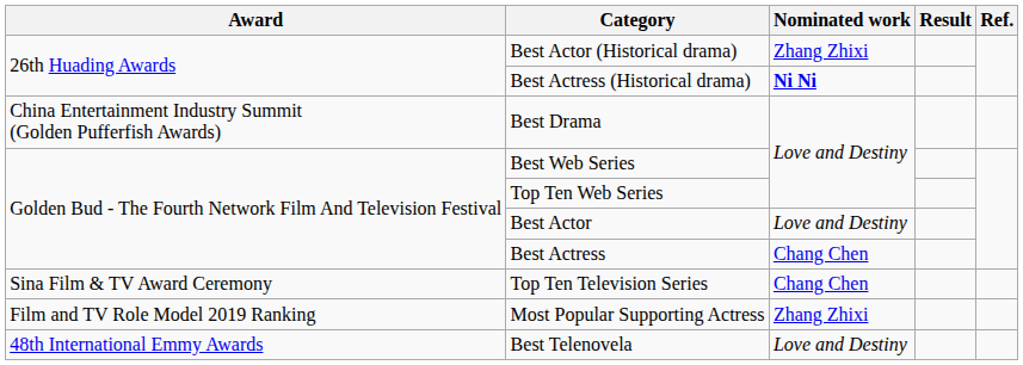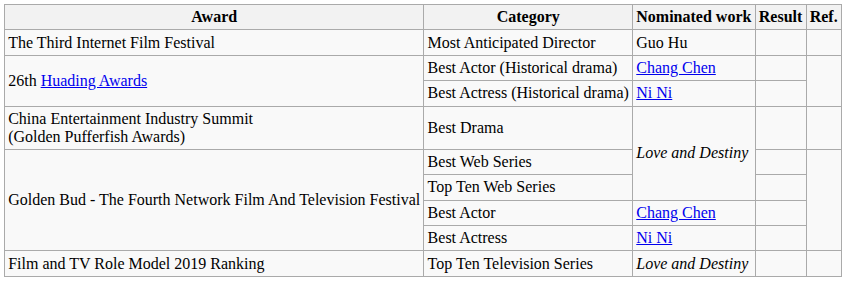+ row: The Third Internet Film Festival | Most Anticipated Director | Guo Hu
Best Actor (Historical drama) | Nominated work: Zhang Zhixi -> Chang Chen
Best Actress (Historical drama) | Nominated work: bold -> normal
Best Actor | Nominated work: Love and Destiny -> Chang Chen
Best Actress | Nominated work: Chang Chen -> Ni Ni
Top Ten Television Series | Award: Sina Film & TV Award Ceremony -> Film and TV Role Model 2019 Ranking
Top Ten Television Series | Nominated work: Chang Chen -> Love and Destiny
- row: Film and TV Role Model 2019 Ranking | Most Popular Supporting Actress | Zhang Zhixi
- row: 48th International Emmy Awards | Best Telenovela | Love and Destiny
